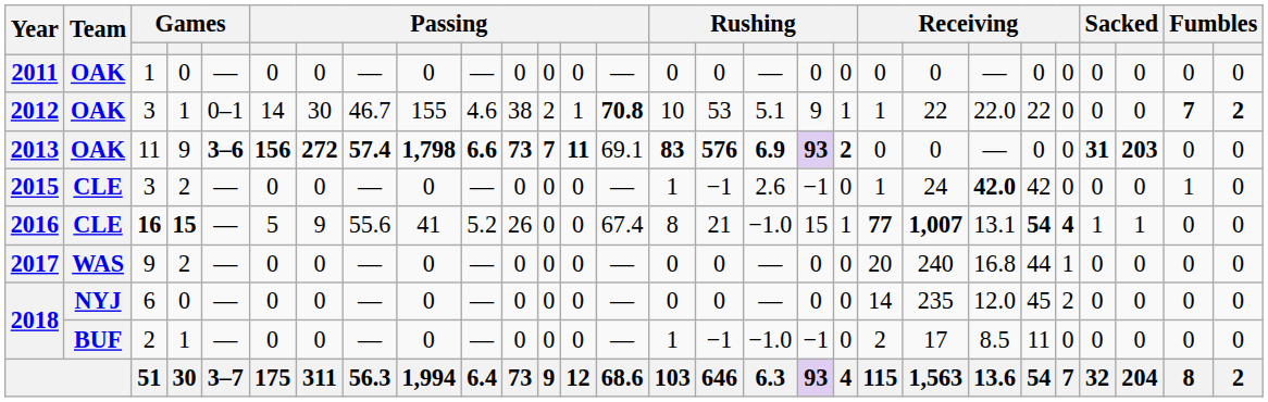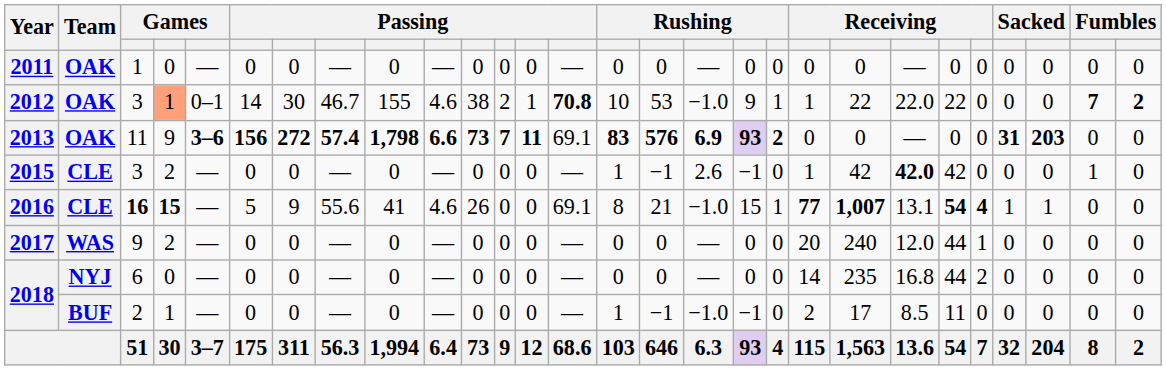2012 | column 4: no background -> lightsalmon background
2012 | column 17: 5.1 -> −1.0
2015 | column 21: 24 -> 42
2016 | column 10: 5.2 -> 4.6
2016 | column 14: 67.4 -> 69.1
2017 | column 22: 16.8 -> 12.0
2018 / 6 | column 22: 12.0 -> 16.8
2018 / 6 | column 23: 45 -> 44
